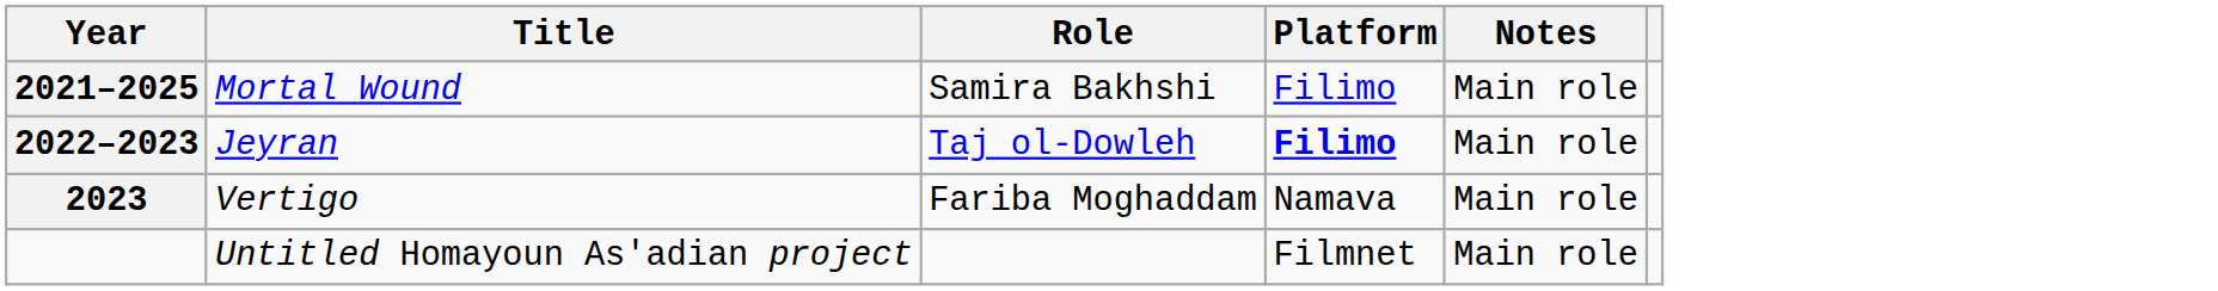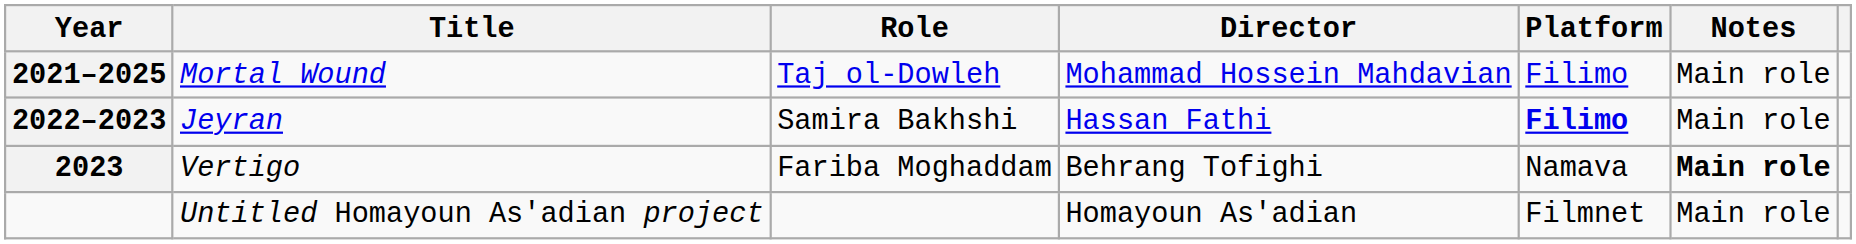+ column: Director | Mohammad Hossein Mahdavian | Hassan Fathi | Behrang Tofighi | Homayoun As'adian
Mortal Wound | Role: Samira Bakhshi -> Taj ol-Dowleh
Jeyran | Role: Taj ol-Dowleh -> Samira Bakhshi
Vertigo | Notes: normal -> bold
